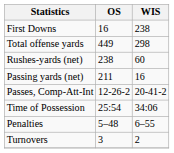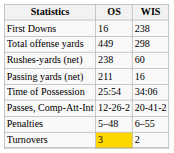rows swapped: Passes, Comp-Att-Int <-> Time of Possession
Turnovers | OS: no background -> gold background
